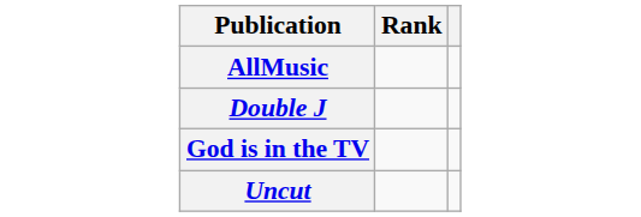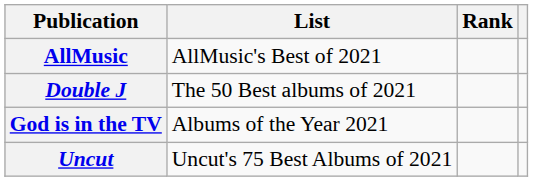+ column: List | AllMusic's Best of 2021 | The 50 Best albums of 2021 | Albums of the Year 2021 | Uncut's 75 Best Albums of 2021
